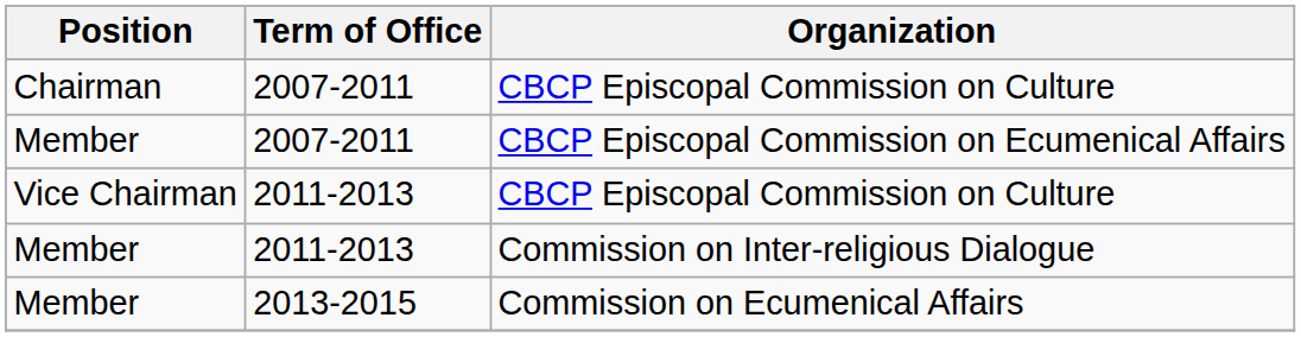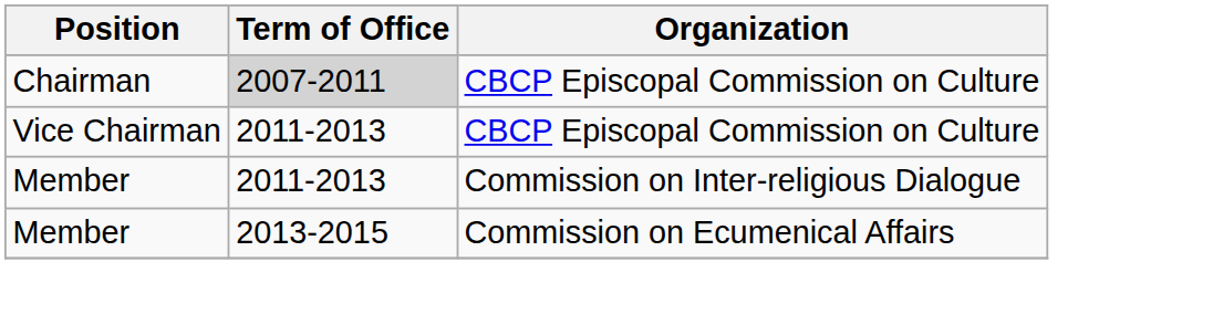Chairman / CBCP Episcopal Commission on Culture | Term of Office: no background -> lightgrey background
- row: Member | 2007-2011 | CBCP Episcopal Commission on Ecumenical Affairs
